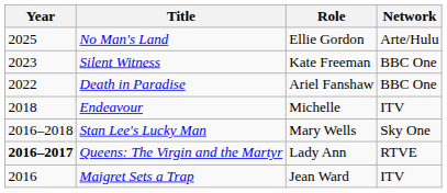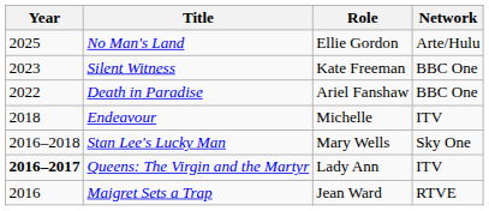Queens: The Virgin and the Martyr | Network: RTVE -> ITV
Maigret Sets a Trap | Network: ITV -> RTVE
